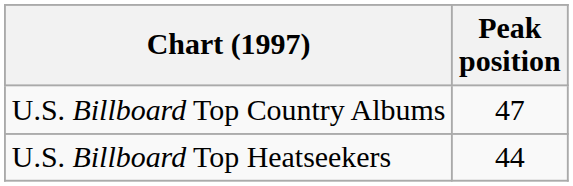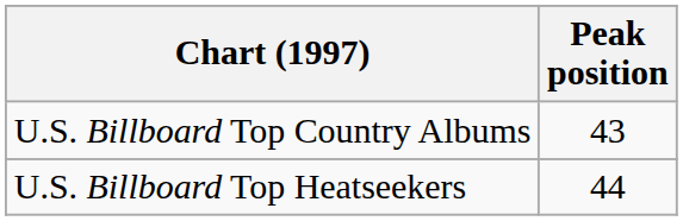U.S. Billboard Top Country Albums | Peak position: 47 -> 43
